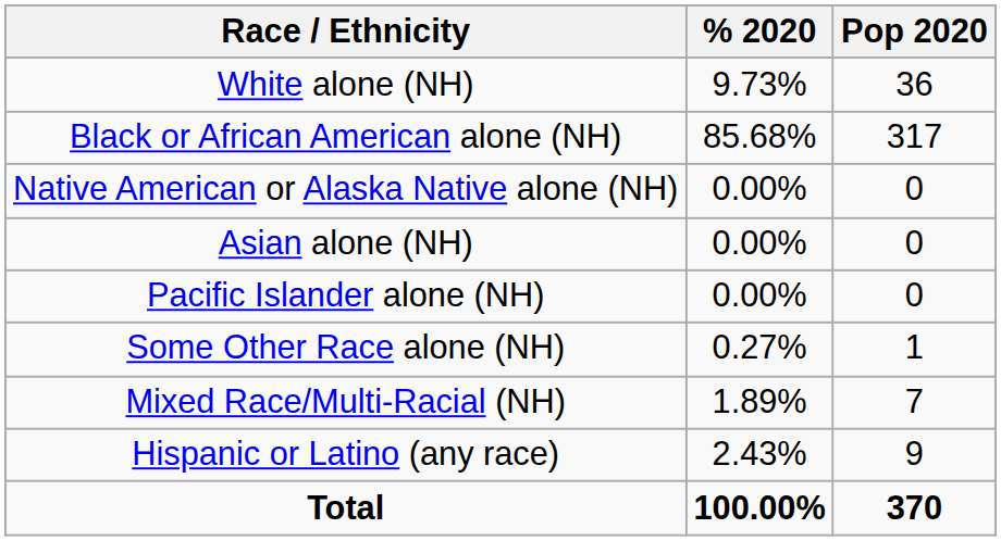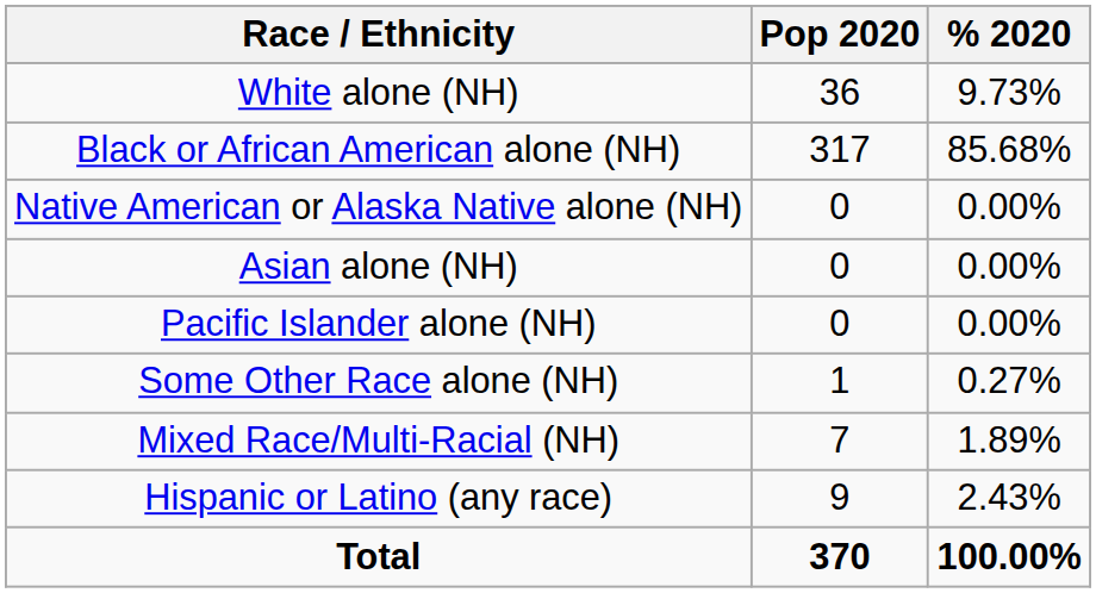columns swapped: Pop 2020 <-> % 2020
